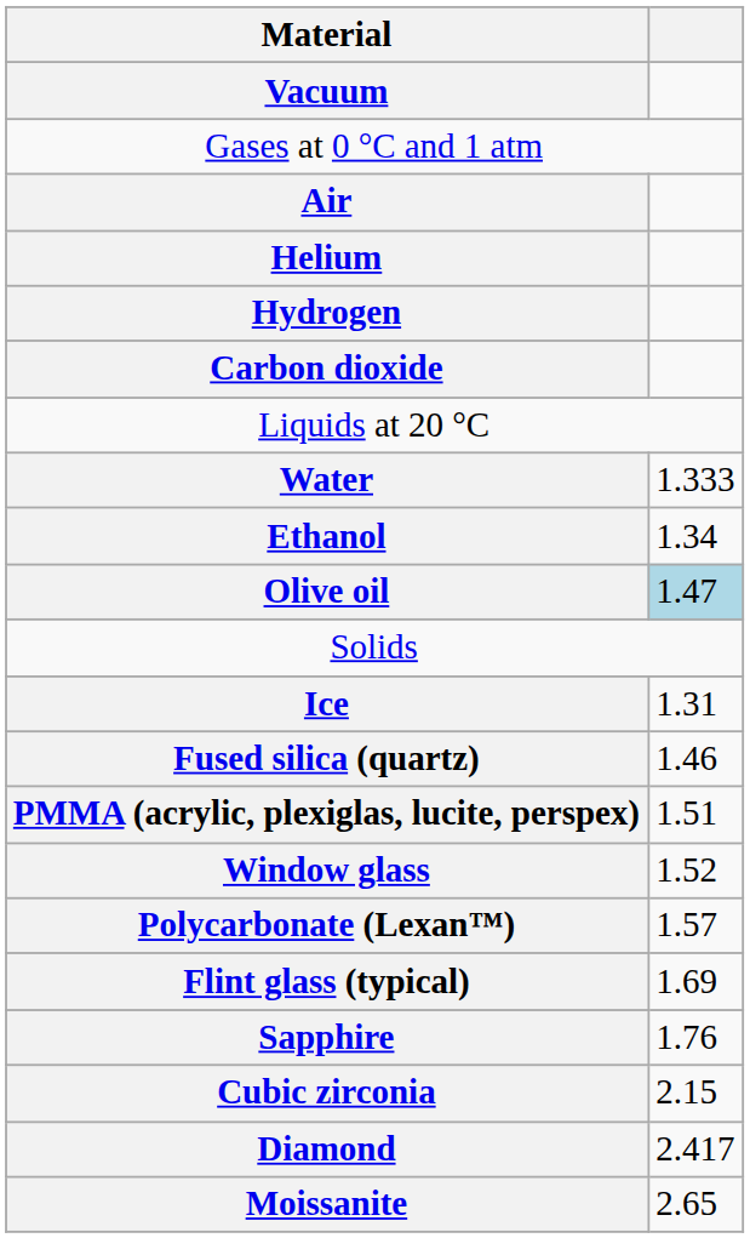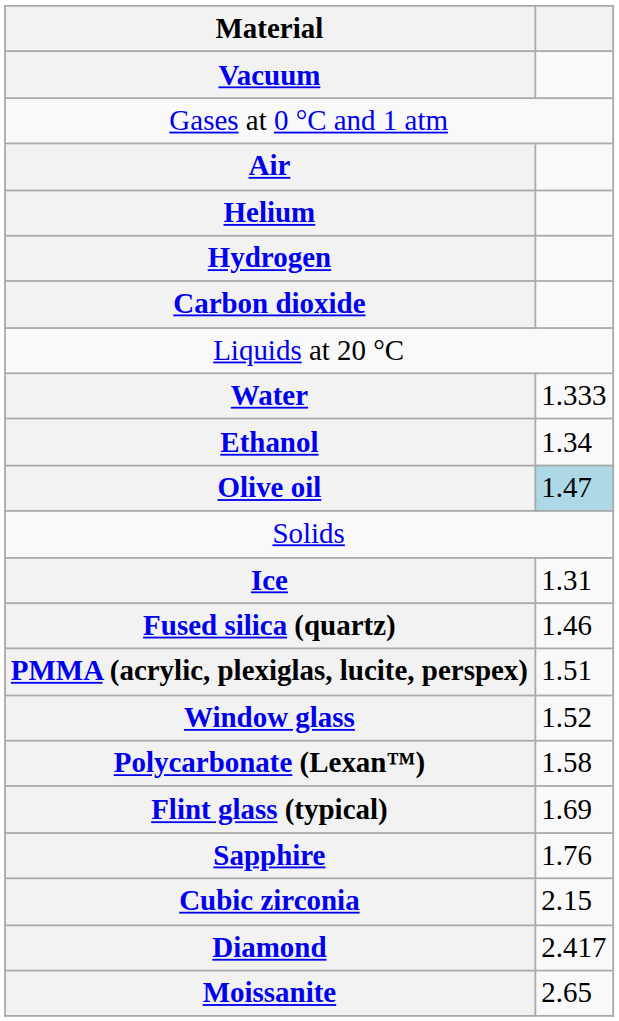Polycarbonate (Lexan™) | column 2: 1.57 -> 1.58
